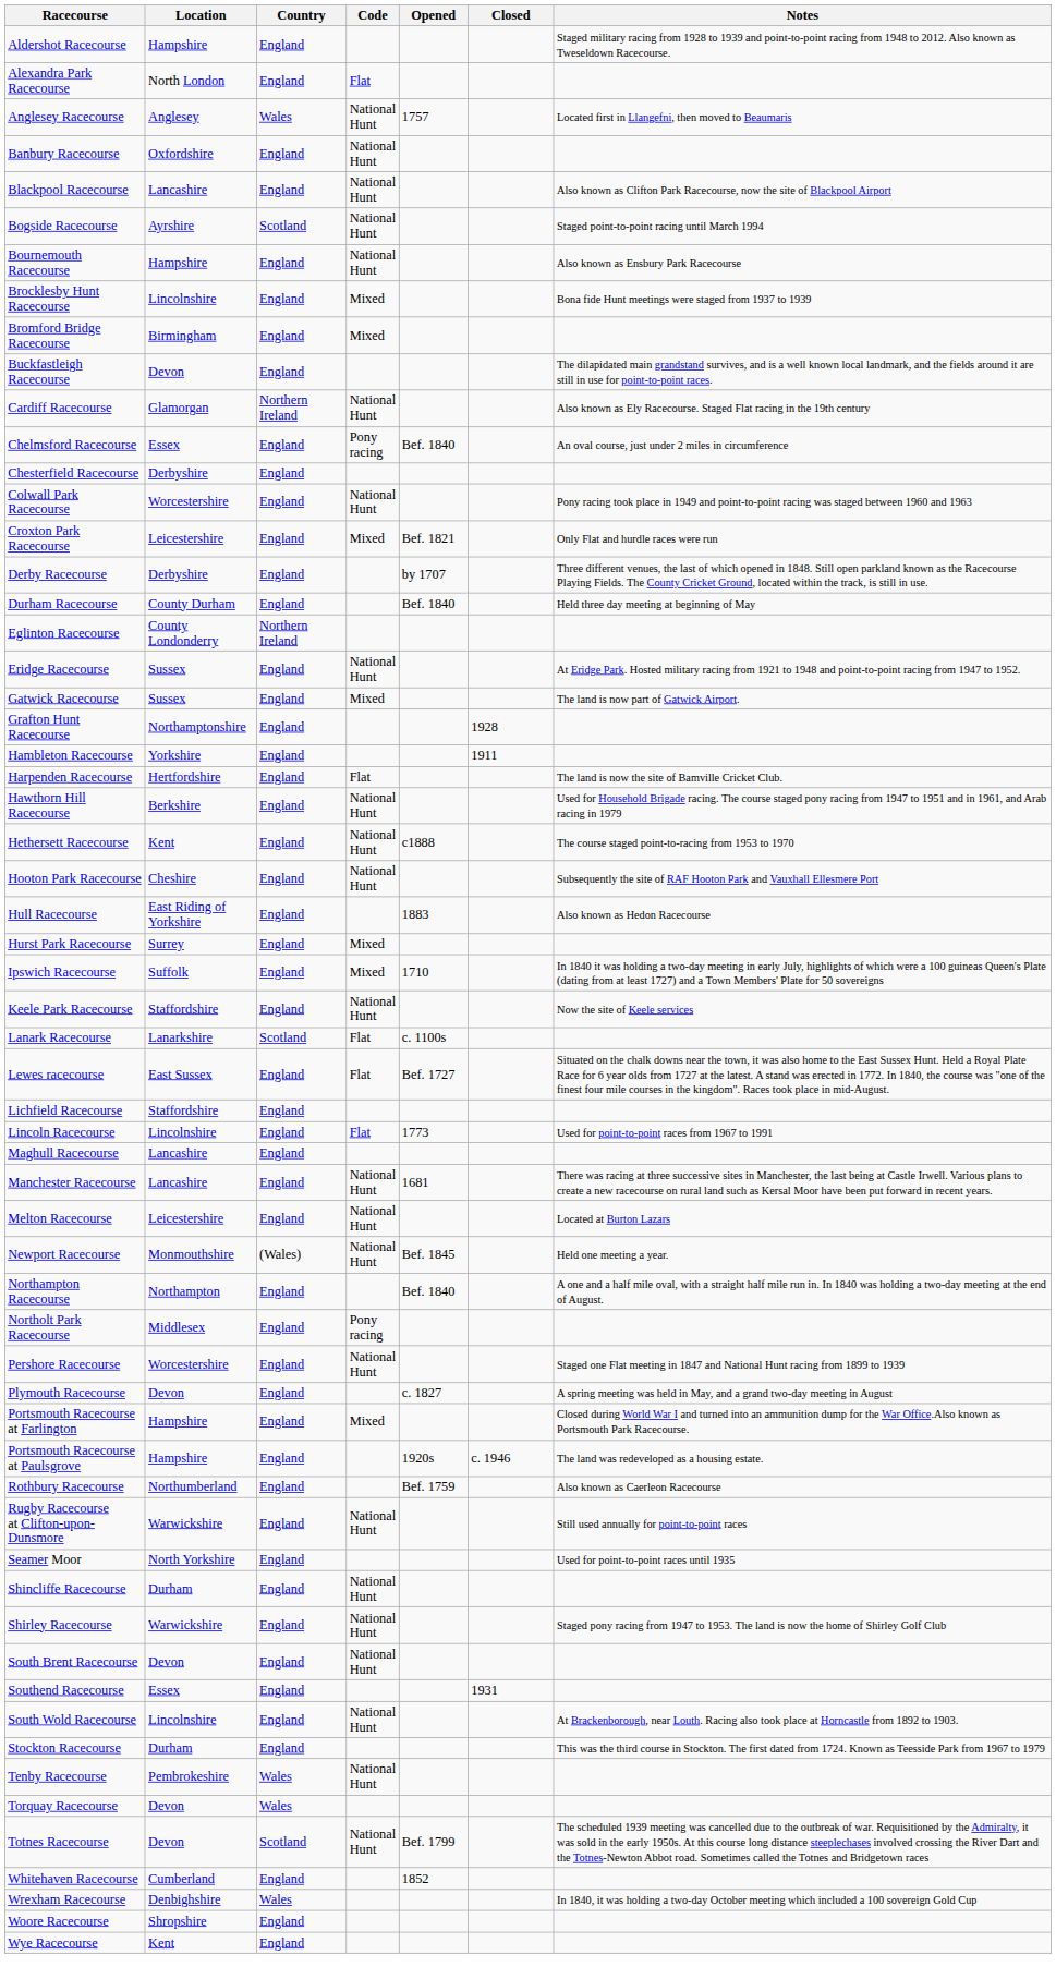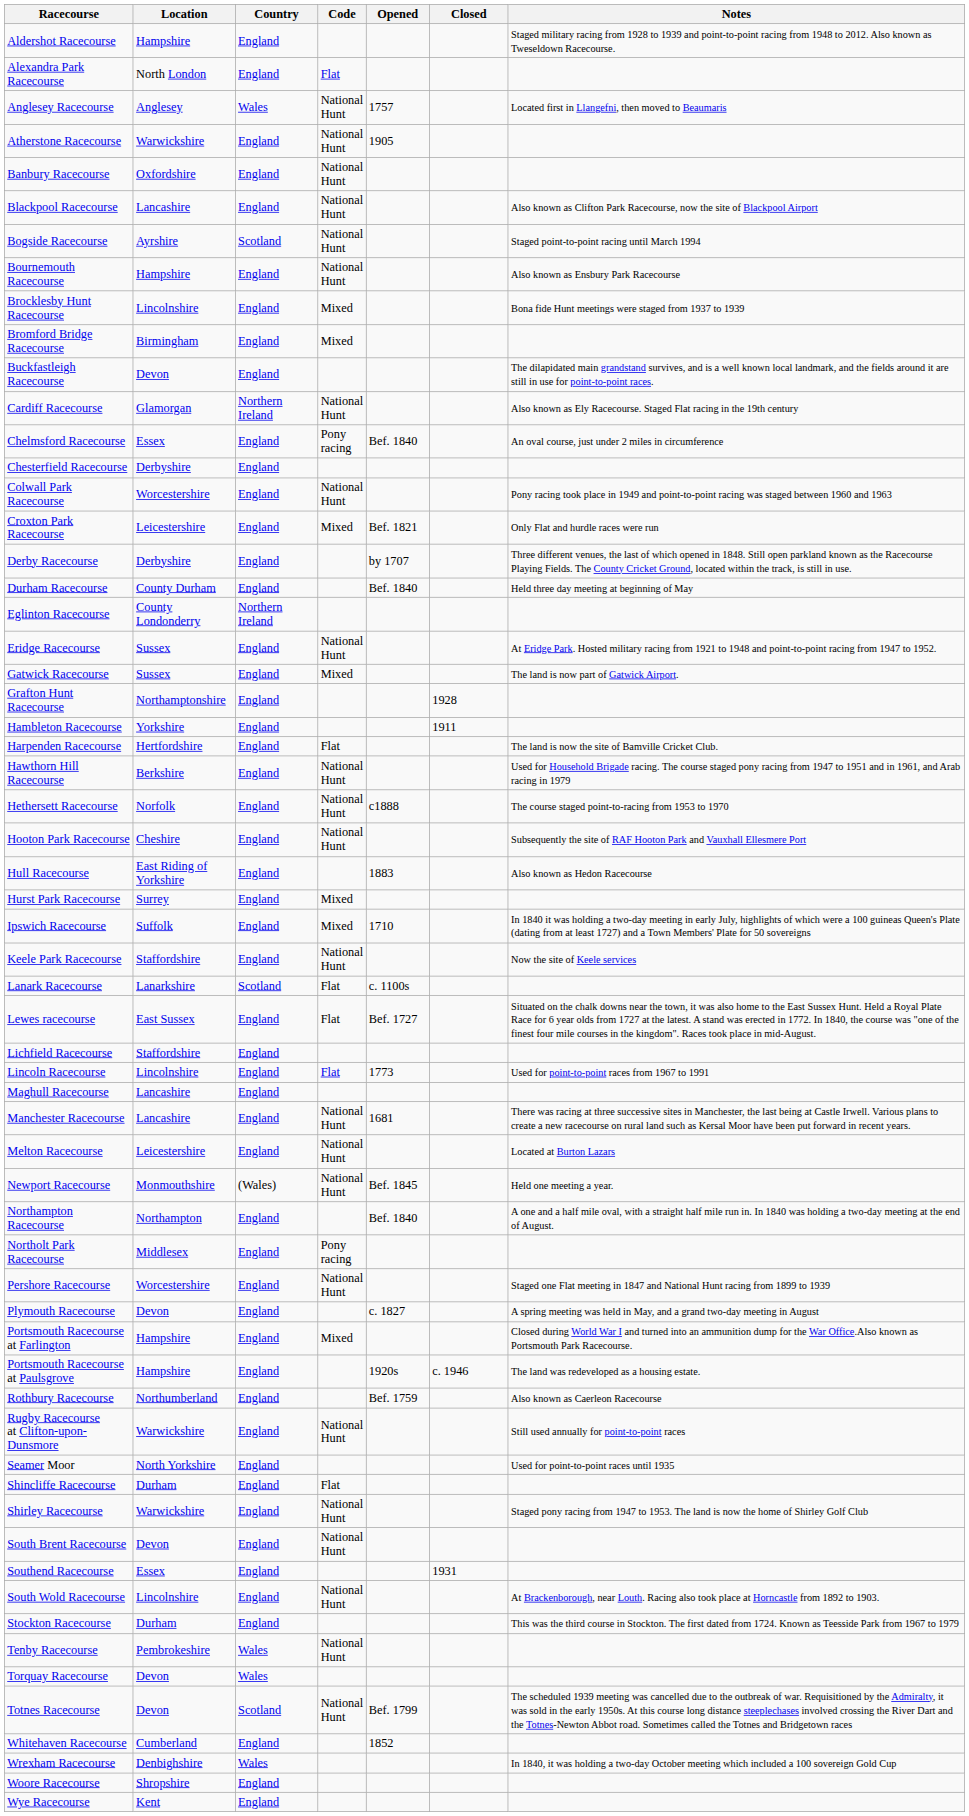+ row: Atherstone Racecourse | Warwickshire | England | National Hunt | 1905
Hethersett Racecourse | Location: Kent -> Norfolk
Shincliffe Racecourse | Code: National Hunt -> Flat
